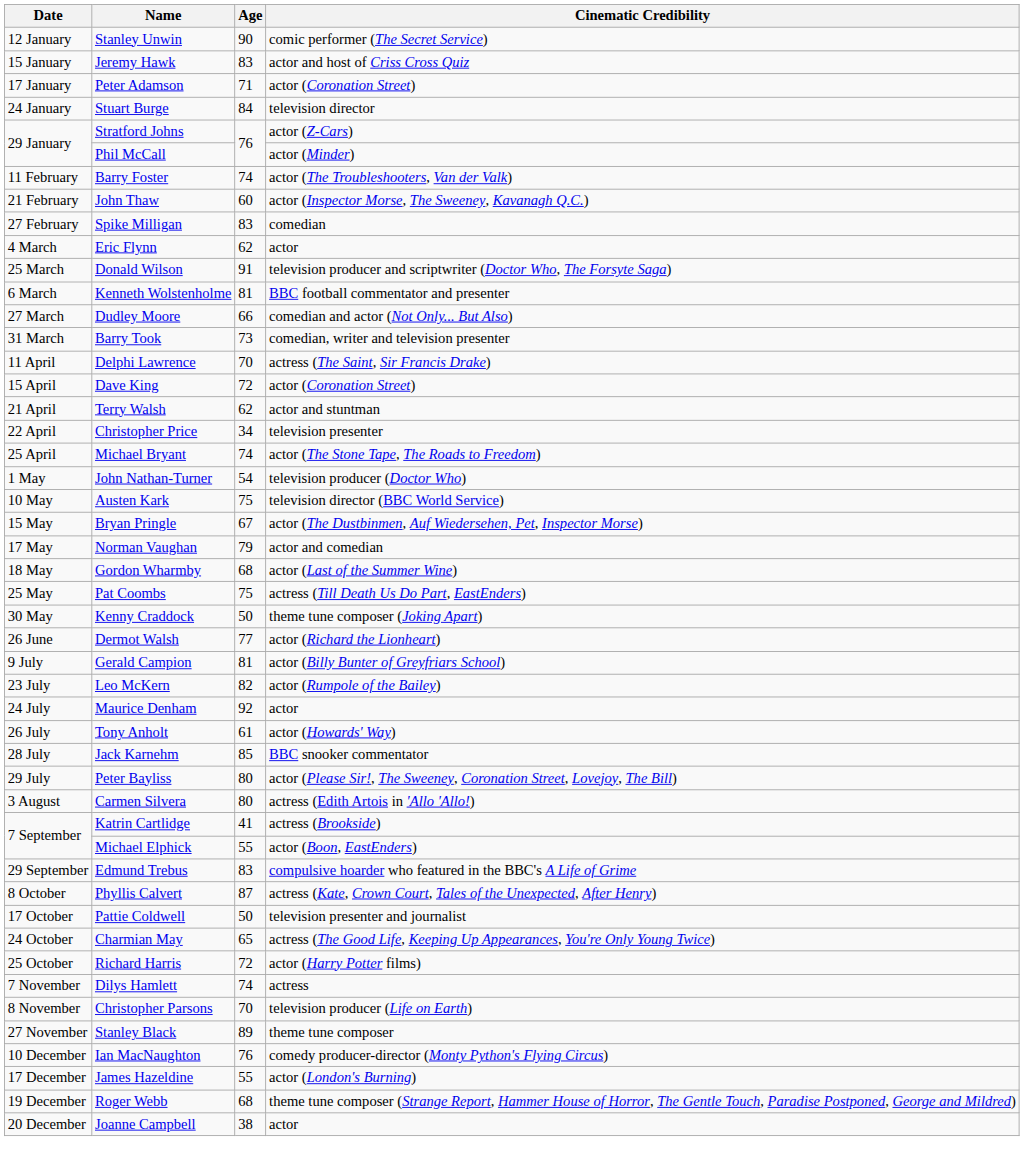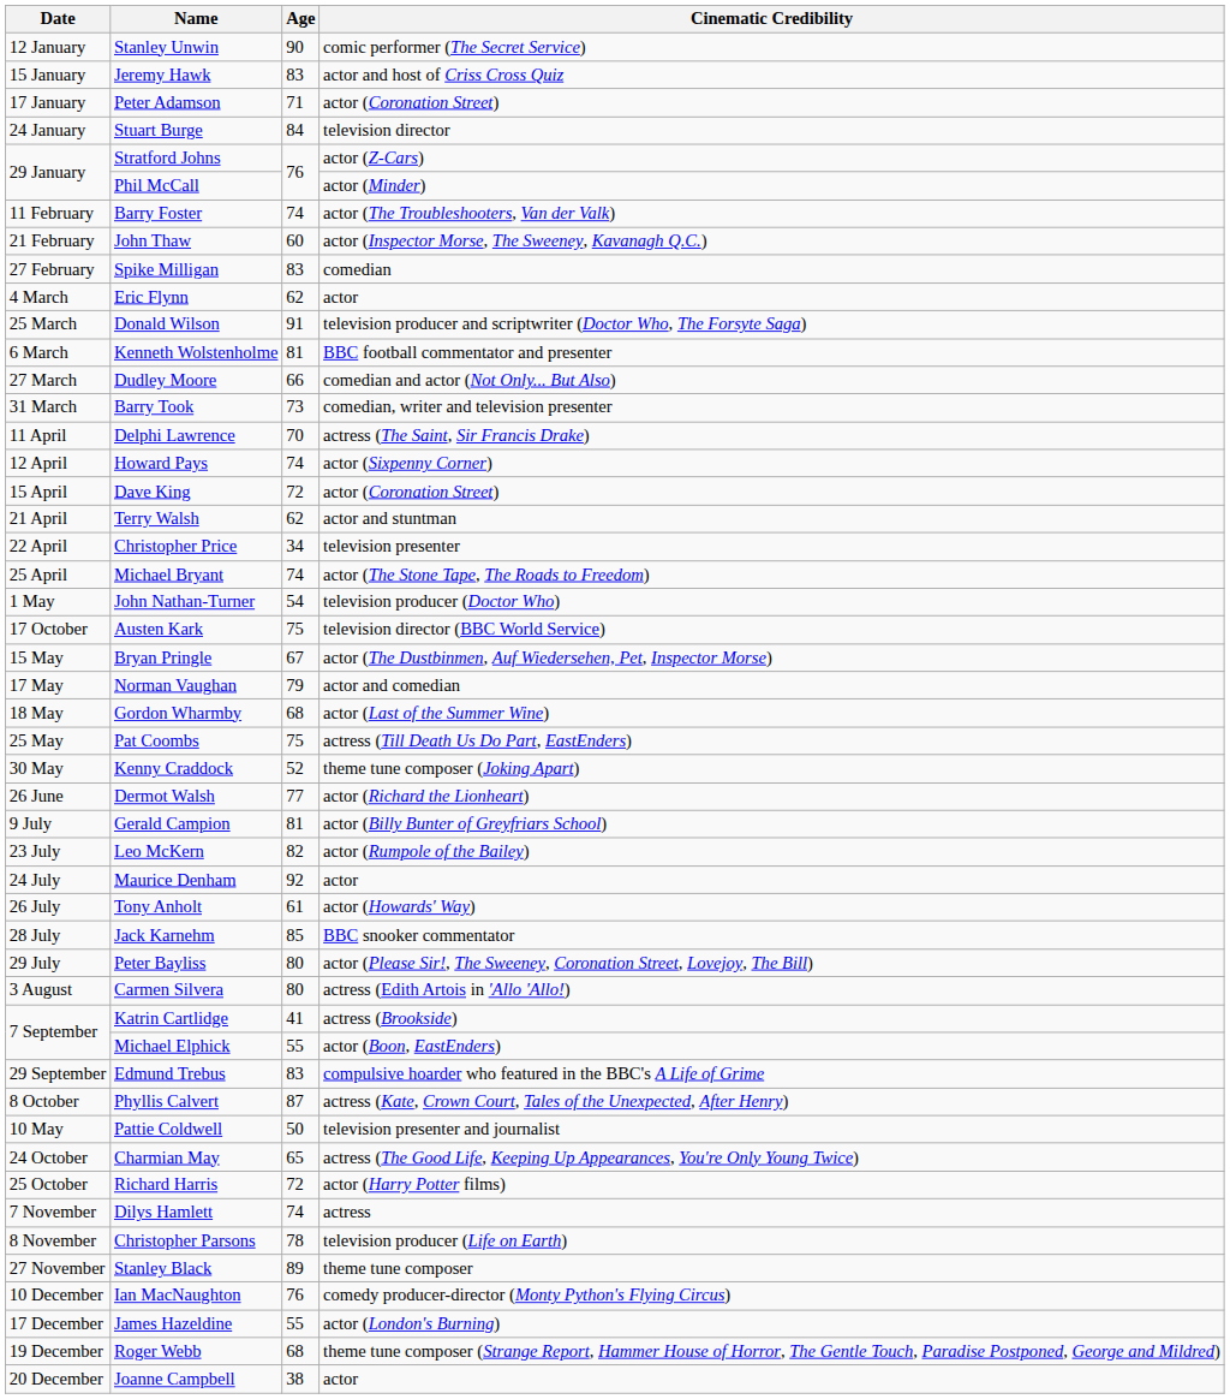+ row: 12 April | Howard Pays | 74 | actor (Sixpenny Corner)
Austen Kark | Date: 10 May -> 17 October
Kenny Craddock | Age: 50 -> 52
Pattie Coldwell | Date: 17 October -> 10 May
Christopher Parsons | Age: 70 -> 78
